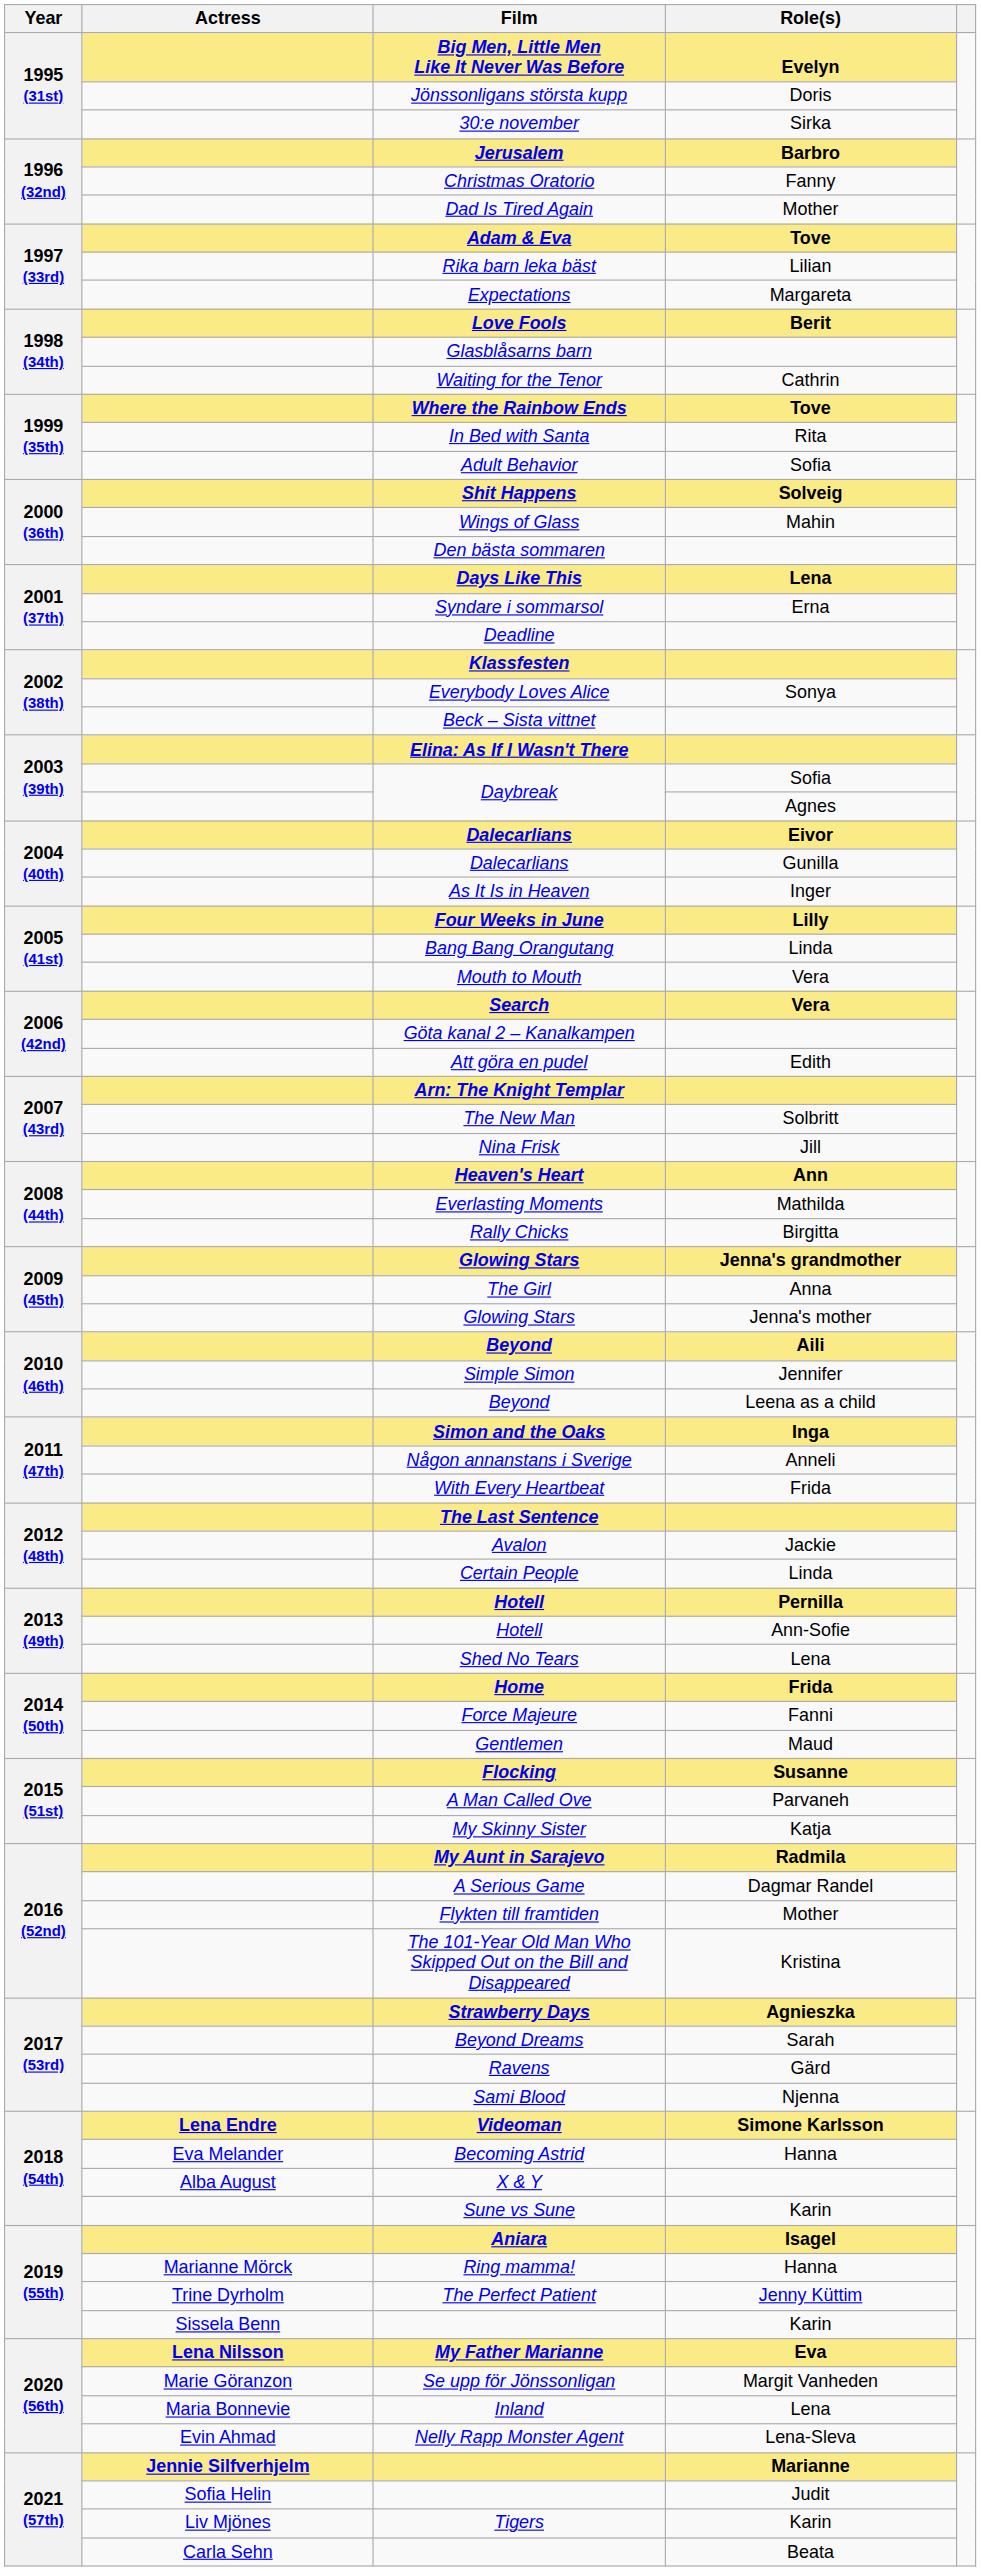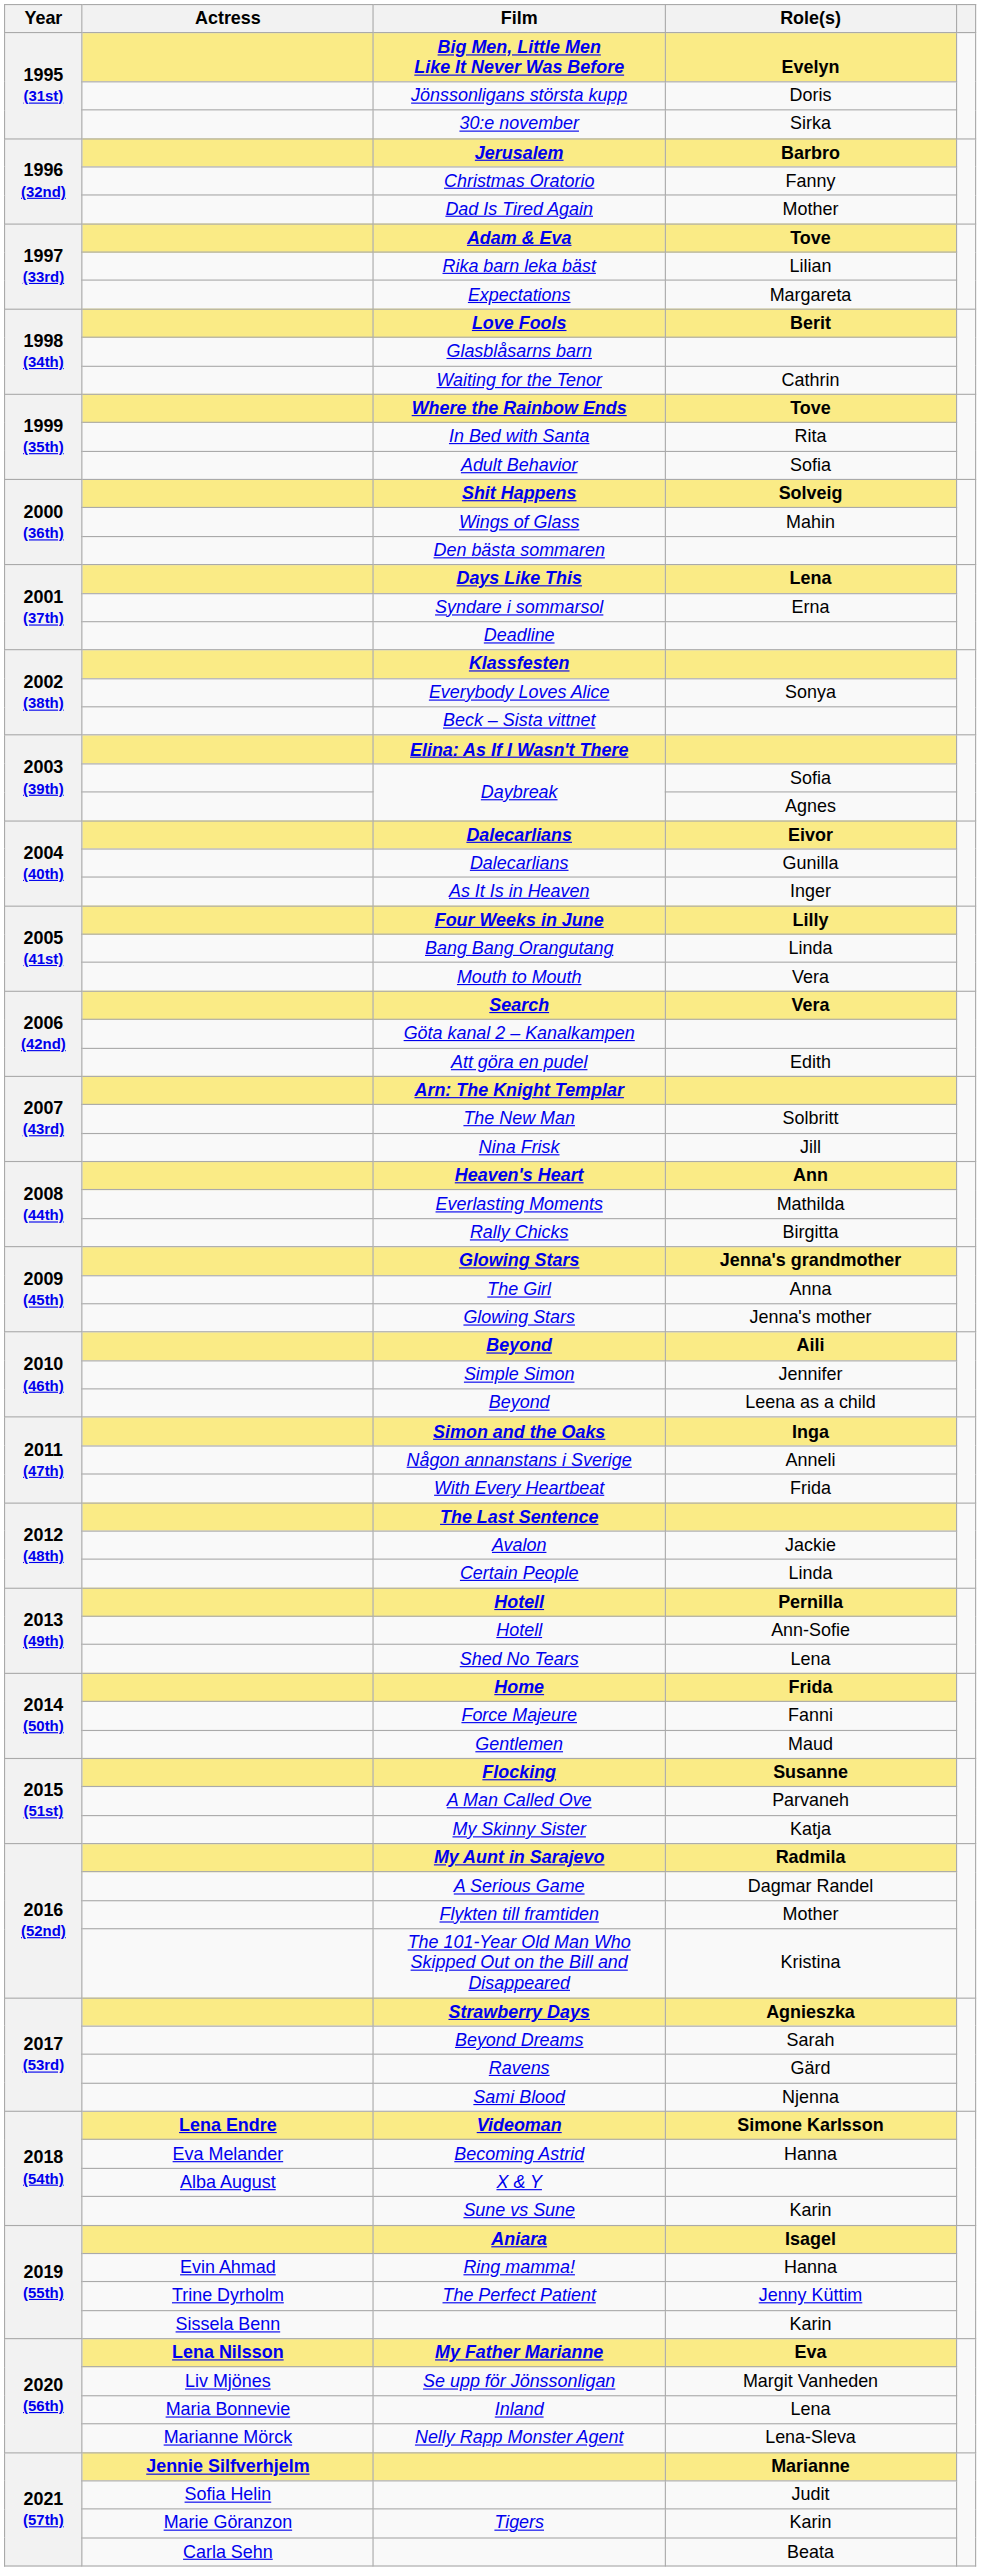Ring mamma! | Actress: Marianne Mörck -> Evin Ahmad
Se upp för Jönssonligan | Actress: Marie Göranzon -> Liv Mjönes
Nelly Rapp Monster Agent | Actress: Evin Ahmad -> Marianne Mörck
Tigers | Actress: Liv Mjönes -> Marie Göranzon
